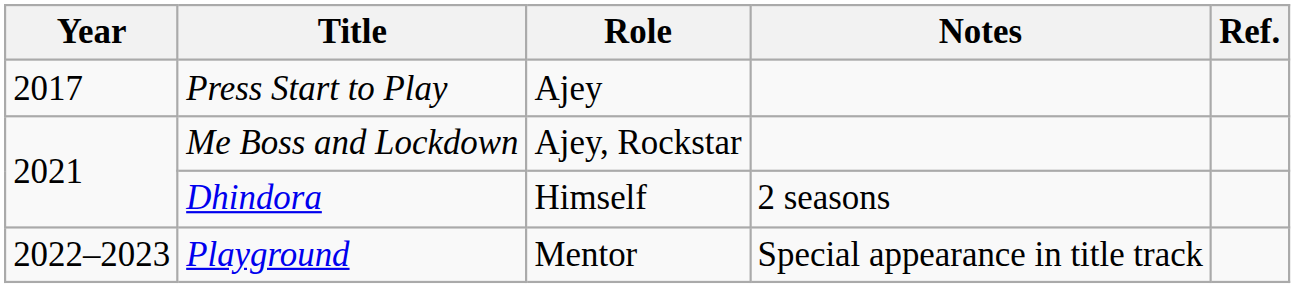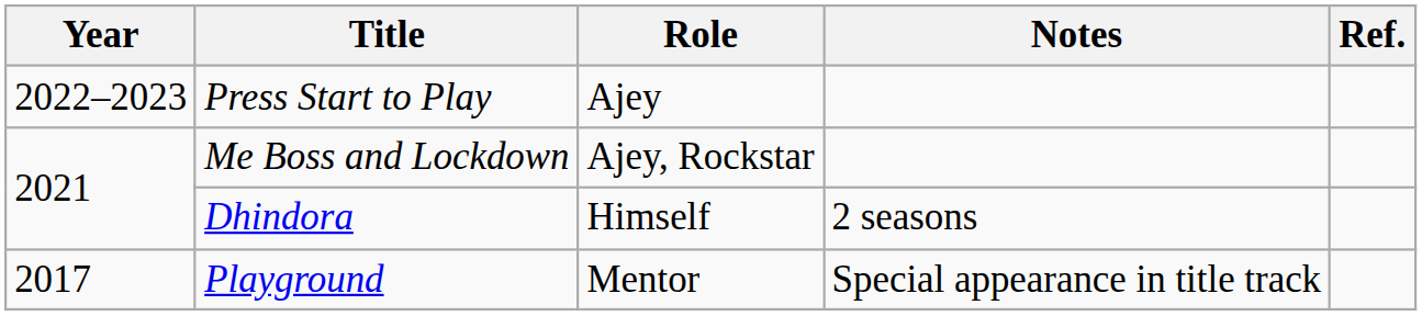Press Start to Play | Year: 2017 -> 2022–2023
Playground | Year: 2022–2023 -> 2017
